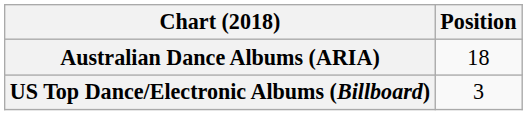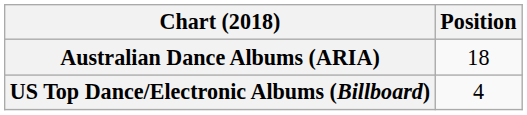US Top Dance/Electronic Albums (Billboard) | Position: 3 -> 4
